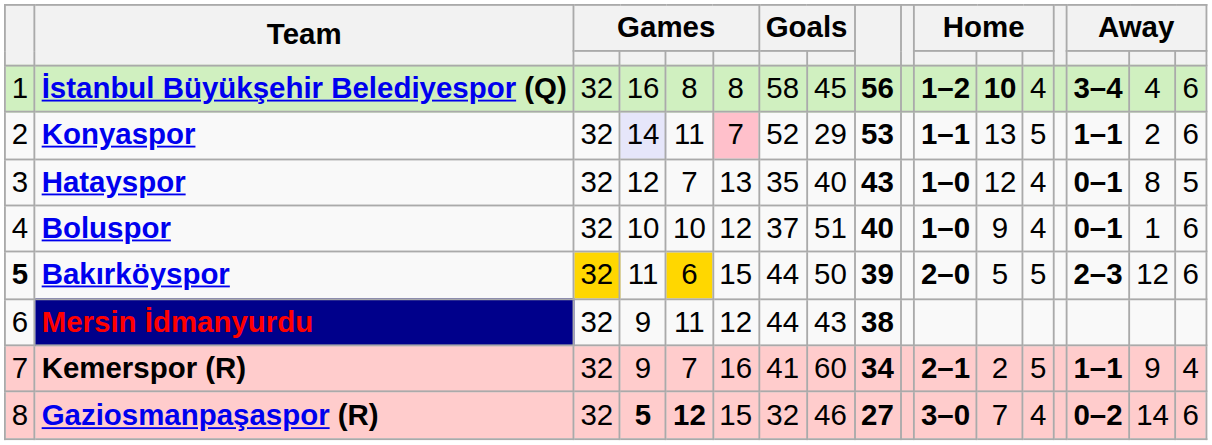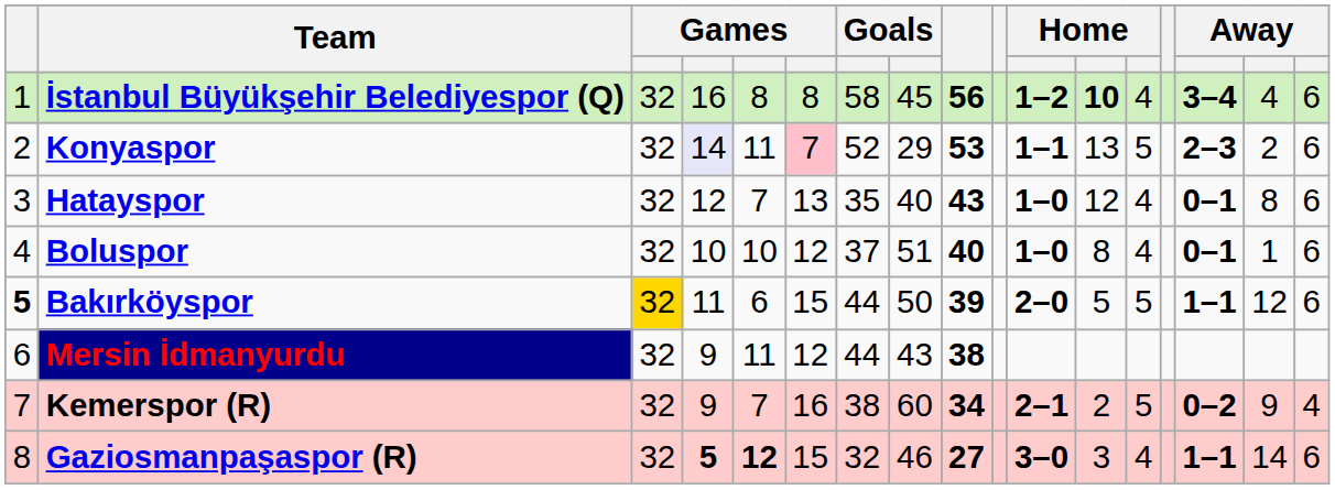Konyaspor | column 15: 1–1 -> 2–3
Hatayspor | column 17: 5 -> 6
Boluspor | column 12: 9 -> 8
Bakırköyspor | column 5: gold background -> no background
Bakırköyspor | column 15: 2–3 -> 1–1
Kemerspor (R) | column 7: 41 -> 38
Kemerspor (R) | column 15: 1–1 -> 0–2
Gaziosmanpaşaspor (R) | column 12: 7 -> 3
Gaziosmanpaşaspor (R) | column 15: 0–2 -> 1–1
